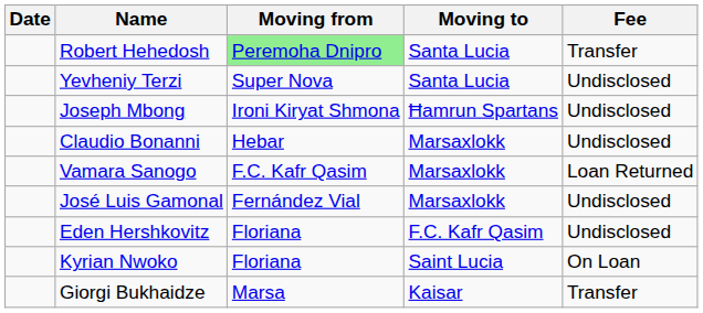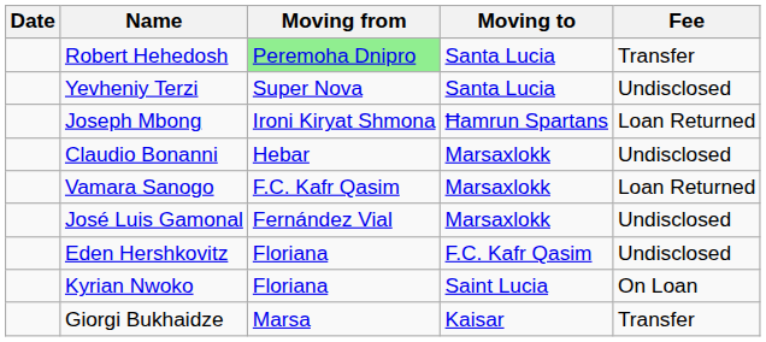Joseph Mbong | Fee: Undisclosed -> Loan Returned
